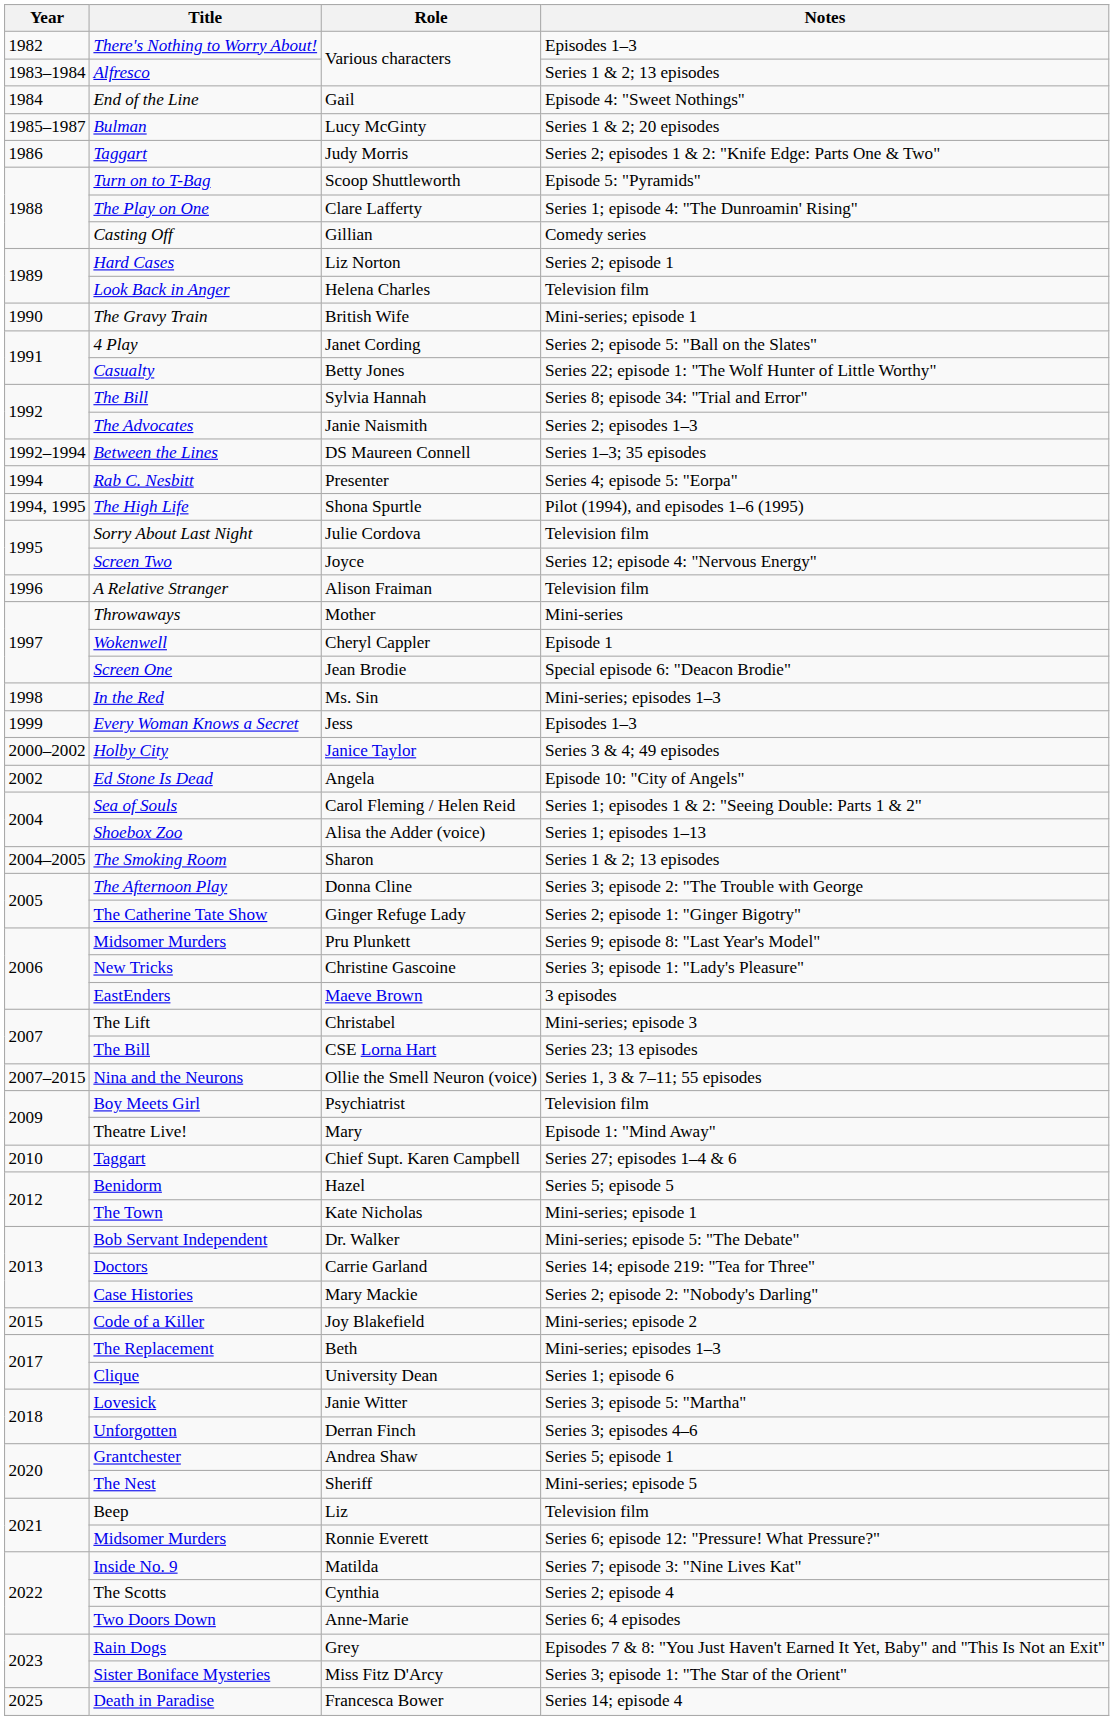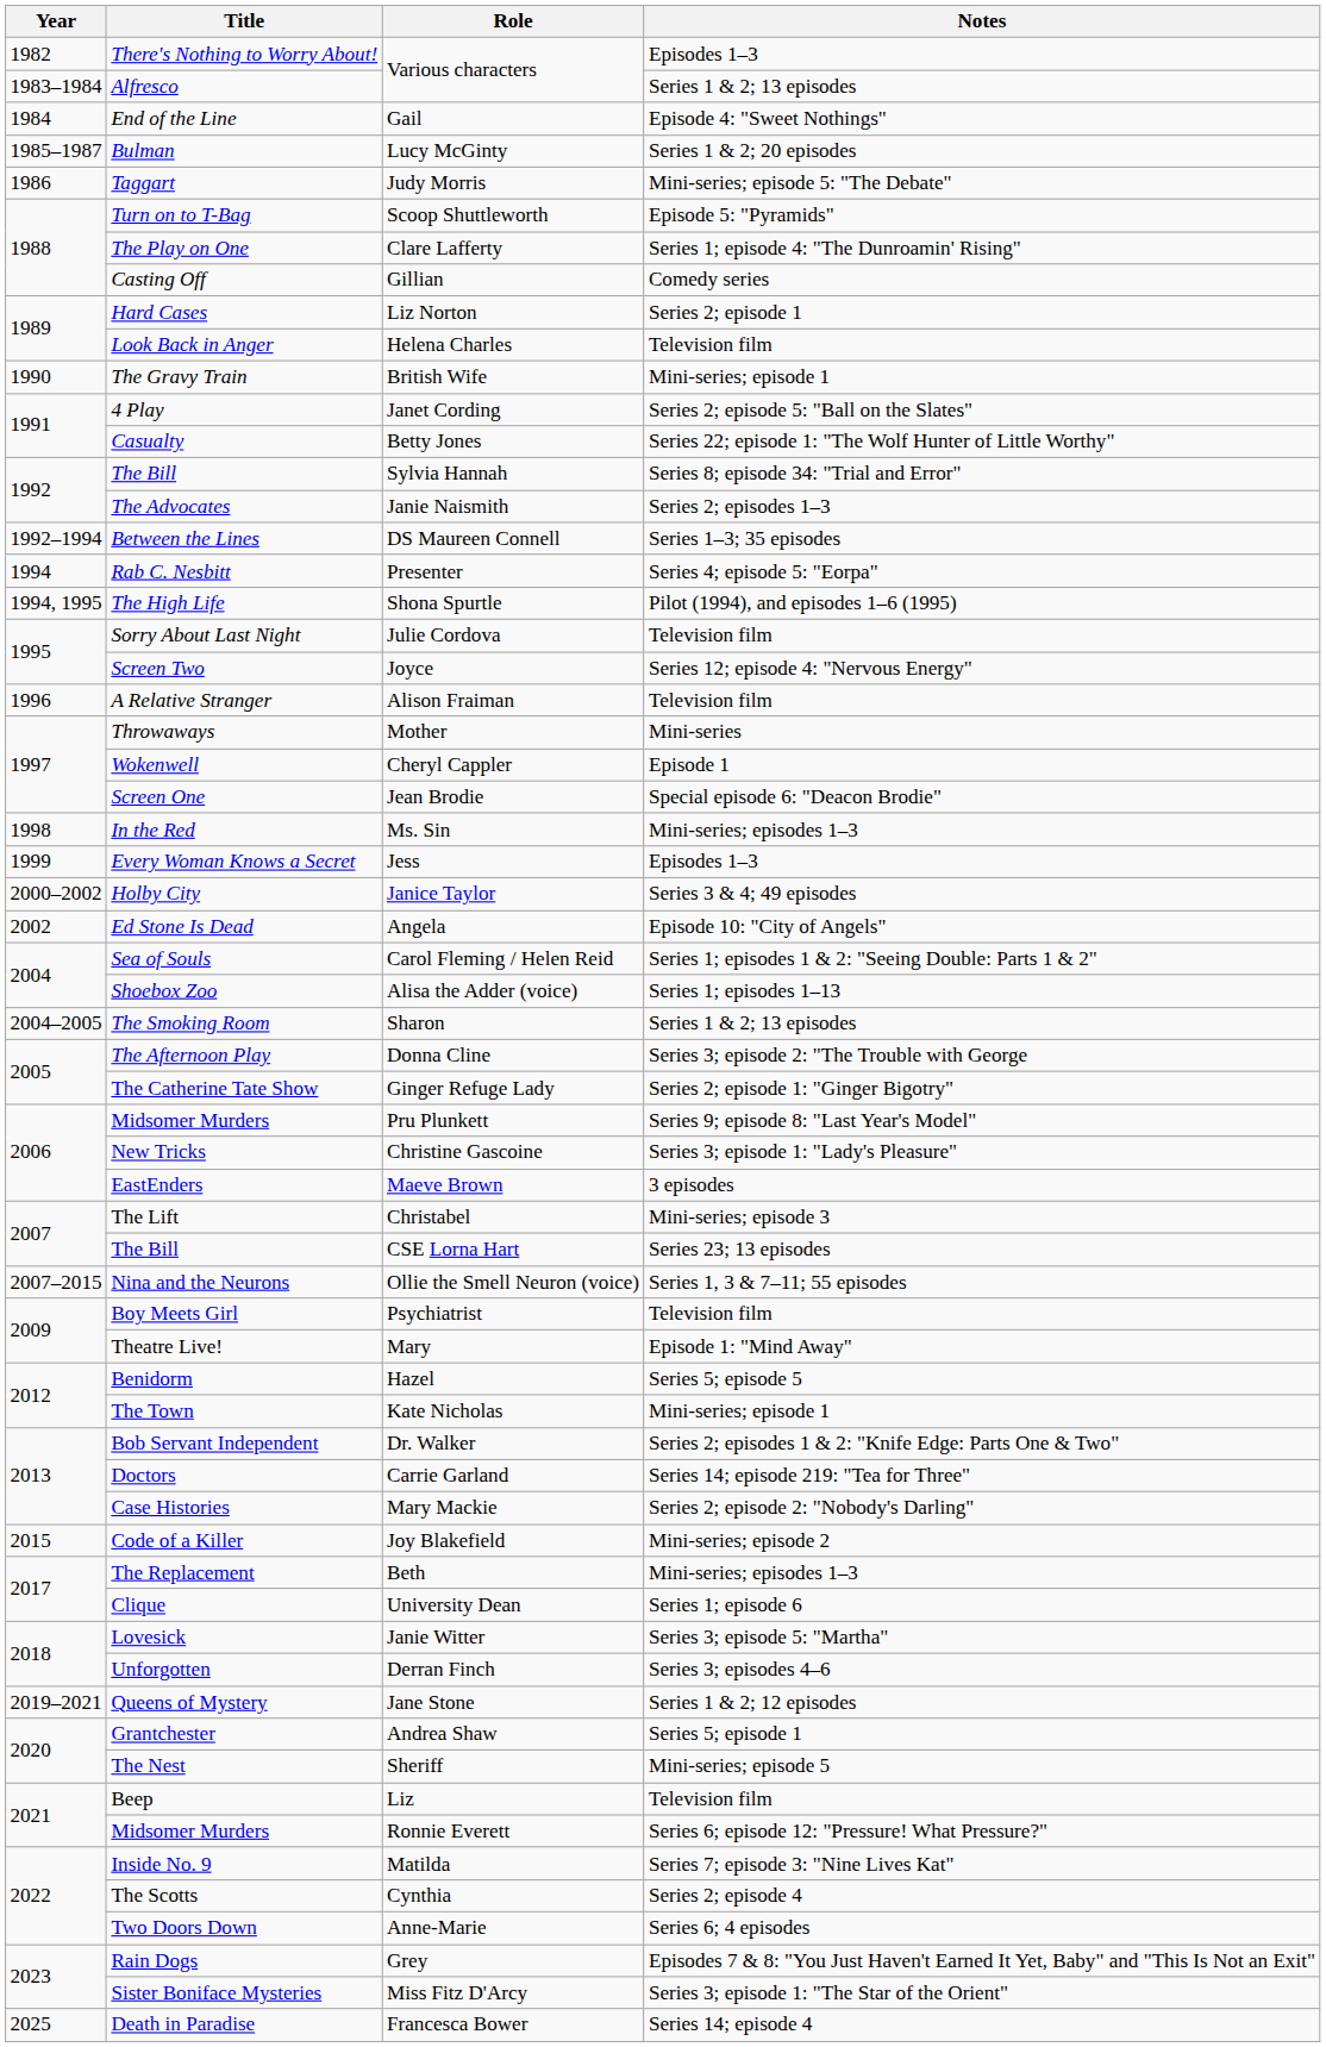Judy Morris | Notes: Series 2; episodes 1 & 2: "Knife Edge: Parts One & Two" -> Mini-series; episode 5: "The Debate"
- row: 2010 | Taggart | Chief Supt. Karen Campbell | Series 27; episodes 1–4 & 6
Dr. Walker | Notes: Mini-series; episode 5: "The Debate" -> Series 2; episodes 1 & 2: "Knife Edge: Parts One & Two"
+ row: 2019–2021 | Queens of Mystery | Jane Stone | Series 1 & 2; 12 episodes
